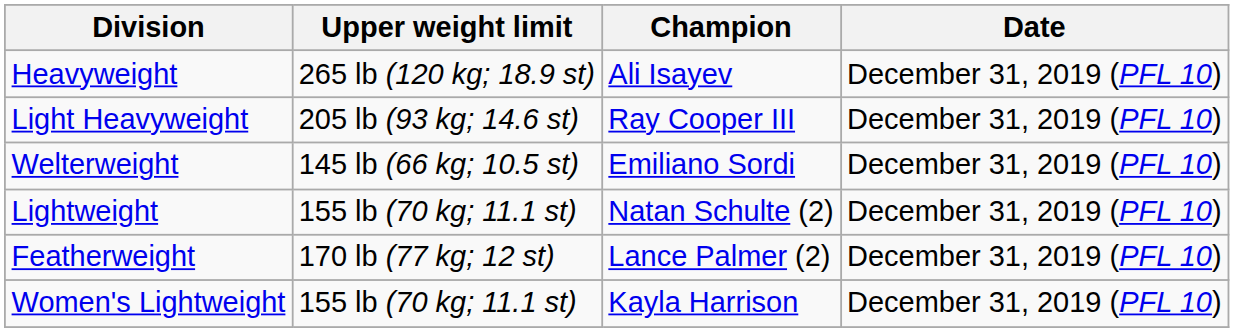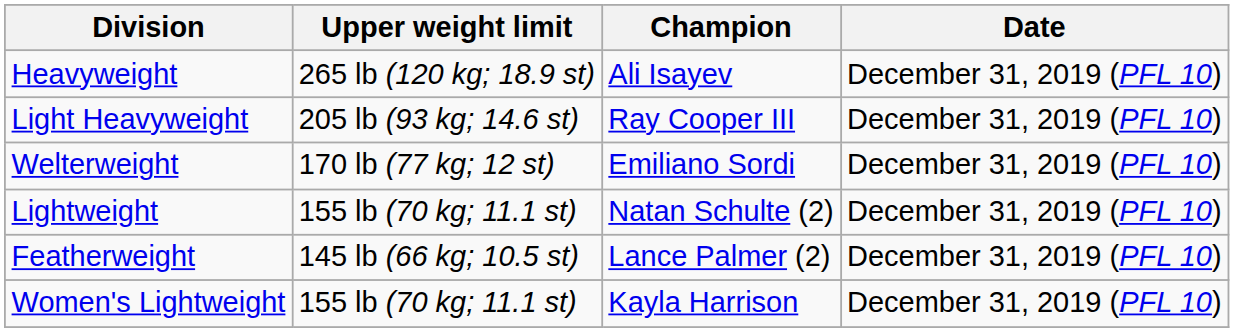Welterweight | Upper weight limit: 145 lb (66 kg; 10.5 st) -> 170 lb (77 kg; 12 st)
Featherweight | Upper weight limit: 170 lb (77 kg; 12 st) -> 145 lb (66 kg; 10.5 st)
